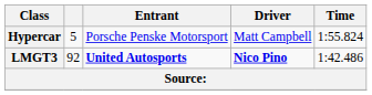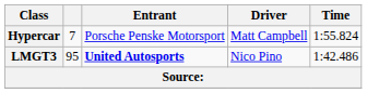Hypercar | column 2: 5 -> 7
LMGT3 | column 2: 92 -> 95
LMGT3 | Driver: bold -> normal
